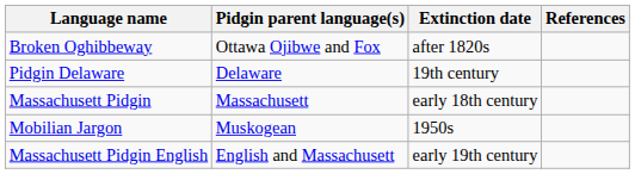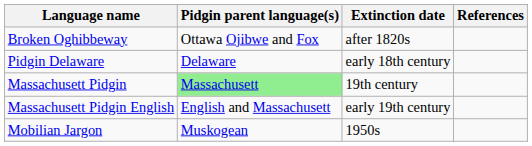Pidgin Delaware | Extinction date: 19th century -> early 18th century
Massachusett Pidgin | Pidgin parent language(s): no background -> lightgreen background
Massachusett Pidgin | Extinction date: early 18th century -> 19th century
rows swapped: Massachusett Pidgin English <-> Mobilian Jargon
